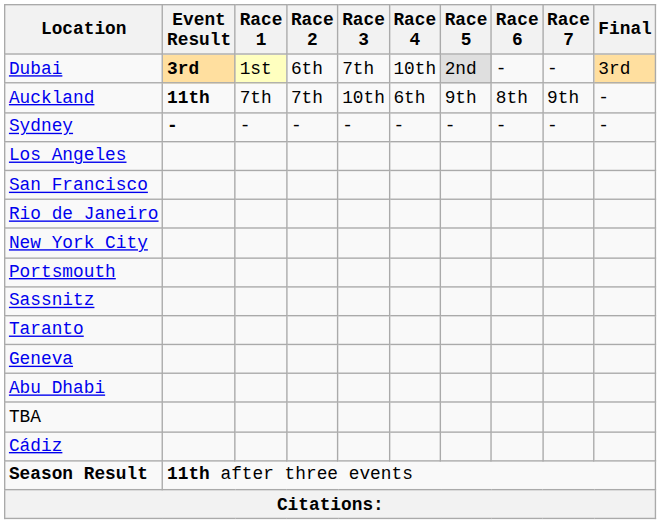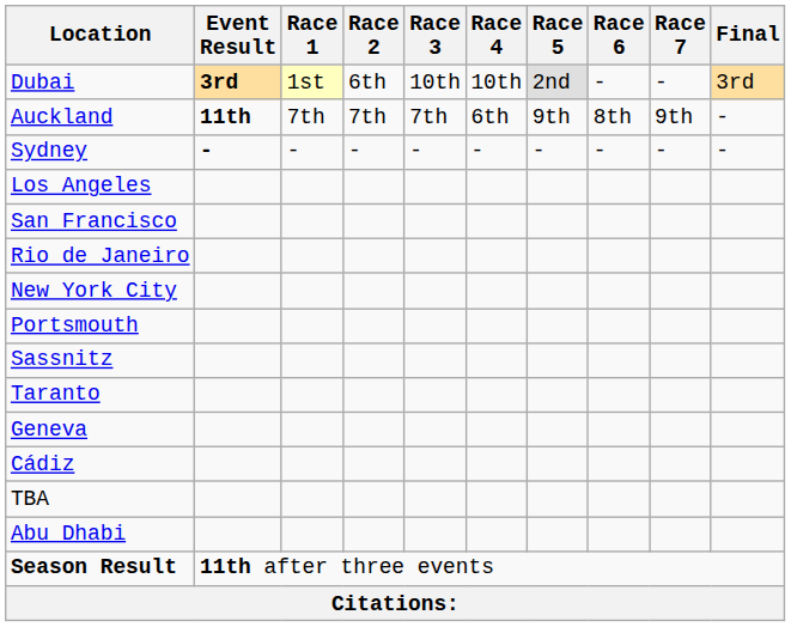Dubai | Race 3: 7th -> 10th
Auckland | Race 3: 10th -> 7th
rows swapped: Cádiz <-> Abu Dhabi
